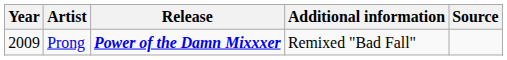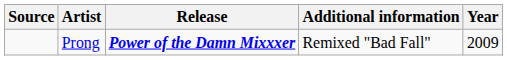columns swapped: Year <-> Source
